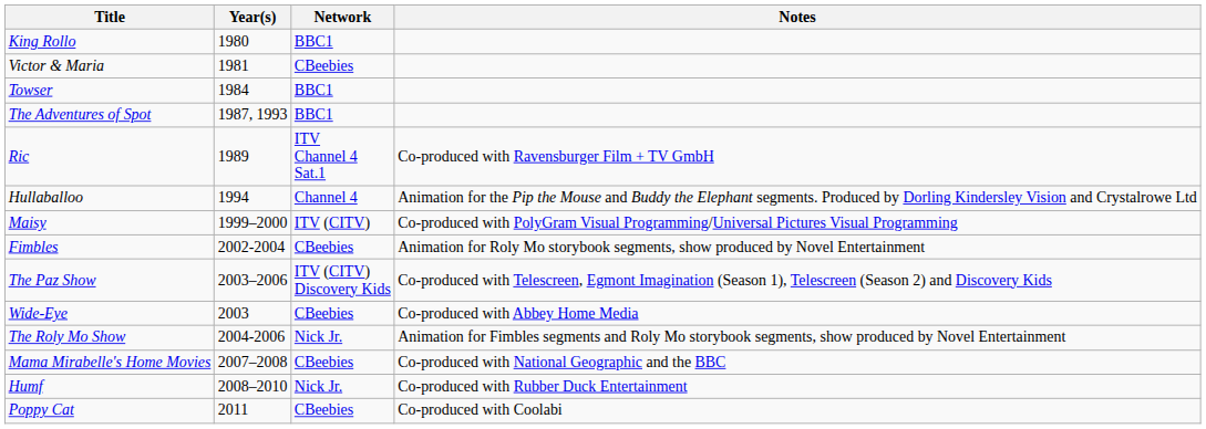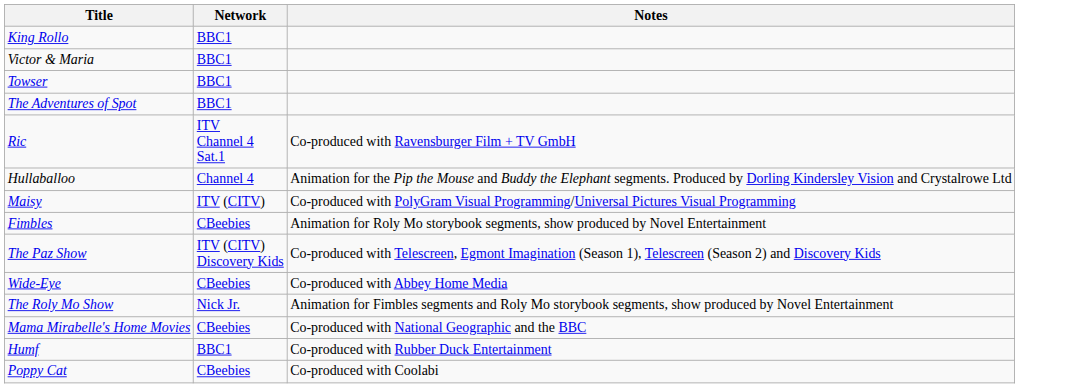- column: Year(s) | 1980 | 1981 | 1984 | 1987, 1993 | 1989 | 1994 | 1999–2000 | 2002-2004 | 2003–2006 | 2003 | 2004-2006 | 2007–2008 | 2008–2010 | 2011
Victor & Maria | Network: CBeebies -> BBC1
Humf | Network: Nick Jr. -> BBC1
